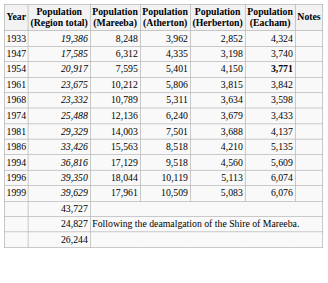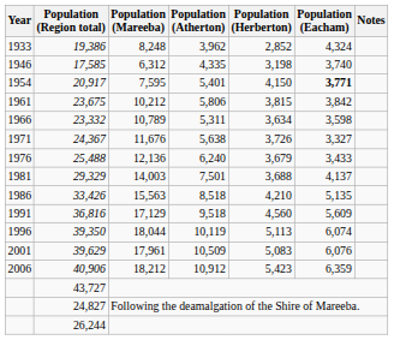17,585 | Year: 1947 -> 1946
23,332 | Year: 1968 -> 1966
+ row: 1971 | 24,367 | 11,676 | 5,638 | 3,726 | 3,327
25,488 | Year: 1974 -> 1976
36,816 | Year: 1994 -> 1991
39,629 | Year: 1999 -> 2001
+ row: 2006 | 40,906 | 18,212 | 10,912 | 5,423 | 6,359
